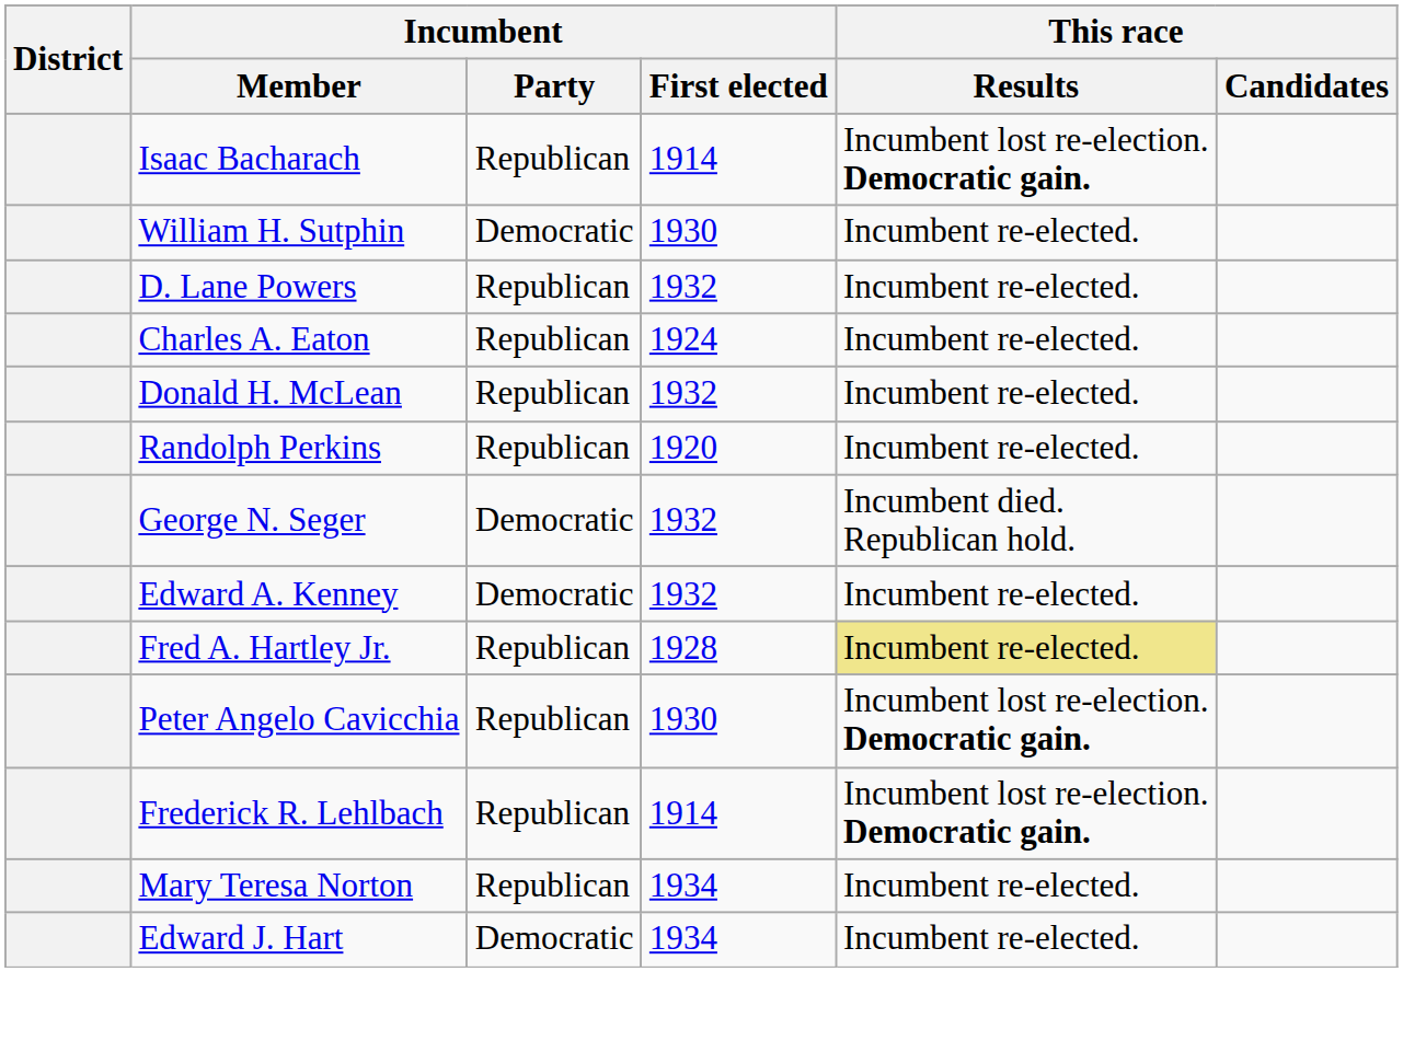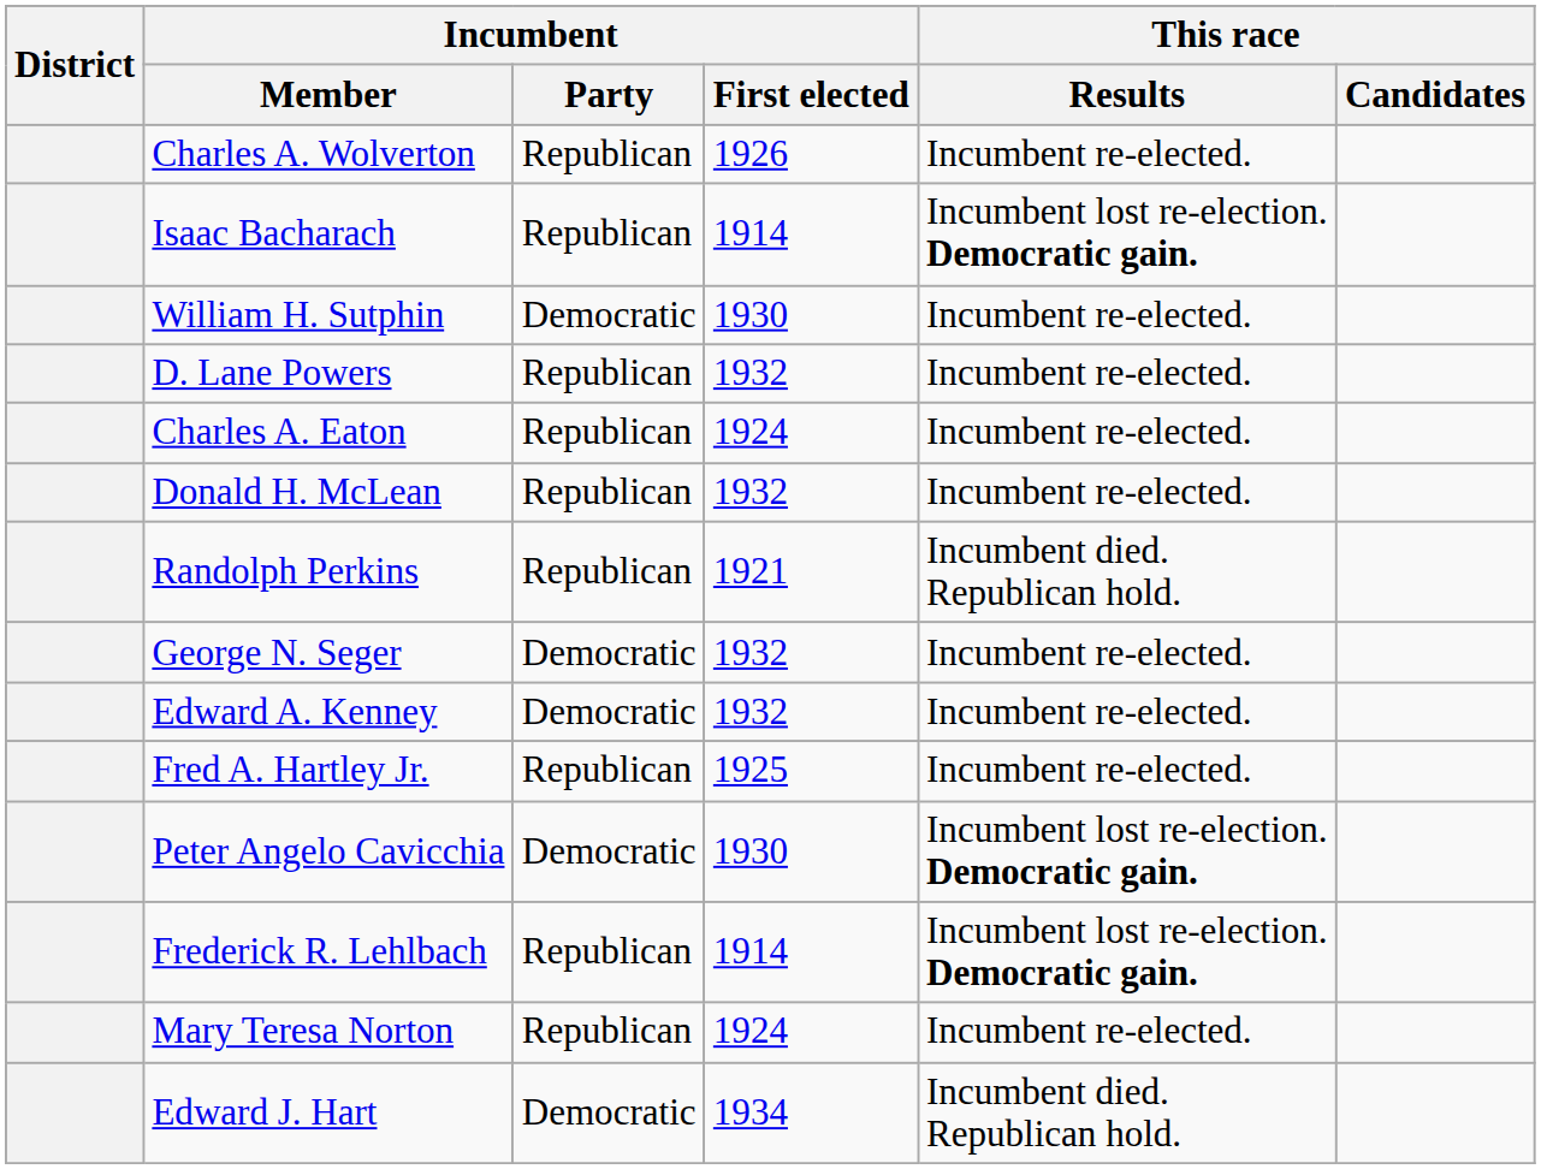+ row: Charles A. Wolverton | Republican | 1926 | Incumbent re-elected.
Randolph Perkins | Incumbent / First elected: 1920 -> 1921
Randolph Perkins | This race / Results: Incumbent re-elected. -> Incumbent died. Republican hold.
George N. Seger | This race / Results: Incumbent died. Republican hold. -> Incumbent re-elected.
Fred A. Hartley Jr. | Incumbent / First elected: 1928 -> 1925
Fred A. Hartley Jr. | This race / Results: khaki background -> no background
Peter Angelo Cavicchia | Incumbent / Party: Republican -> Democratic
Mary Teresa Norton | Incumbent / First elected: 1934 -> 1924
Edward J. Hart | This race / Results: Incumbent re-elected. -> Incumbent died. Republican hold.
